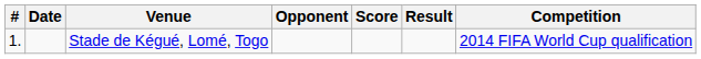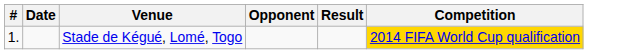- column: Score
Stade de Kégué, Lomé, Togo | Competition: no background -> gold background
